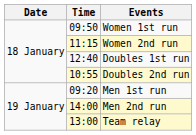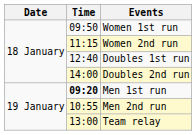Doubles 2nd run | Time: 10:55 -> 14:00
Men 1st run | Time: normal -> bold
Men 2nd run | Time: 14:00 -> 10:55
